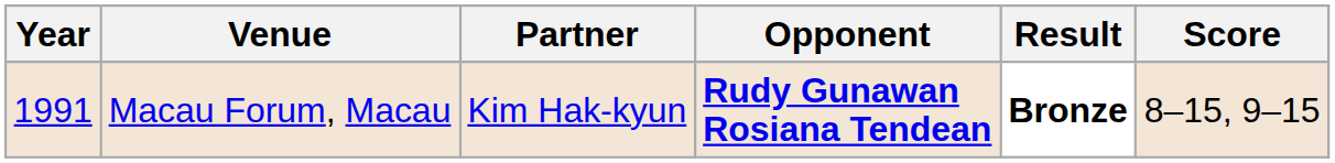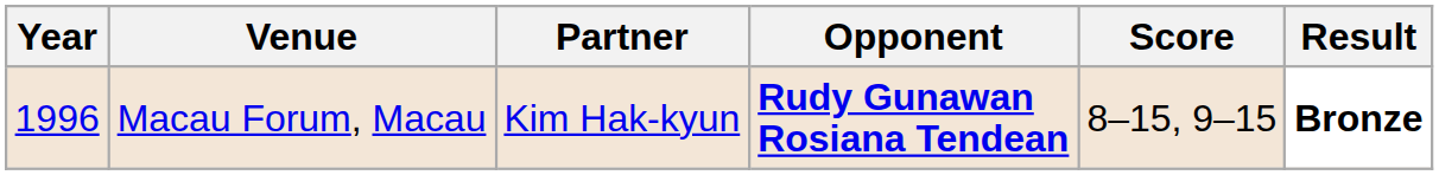columns swapped: Score <-> Result
Macau Forum, Macau | Year: 1991 -> 1996
